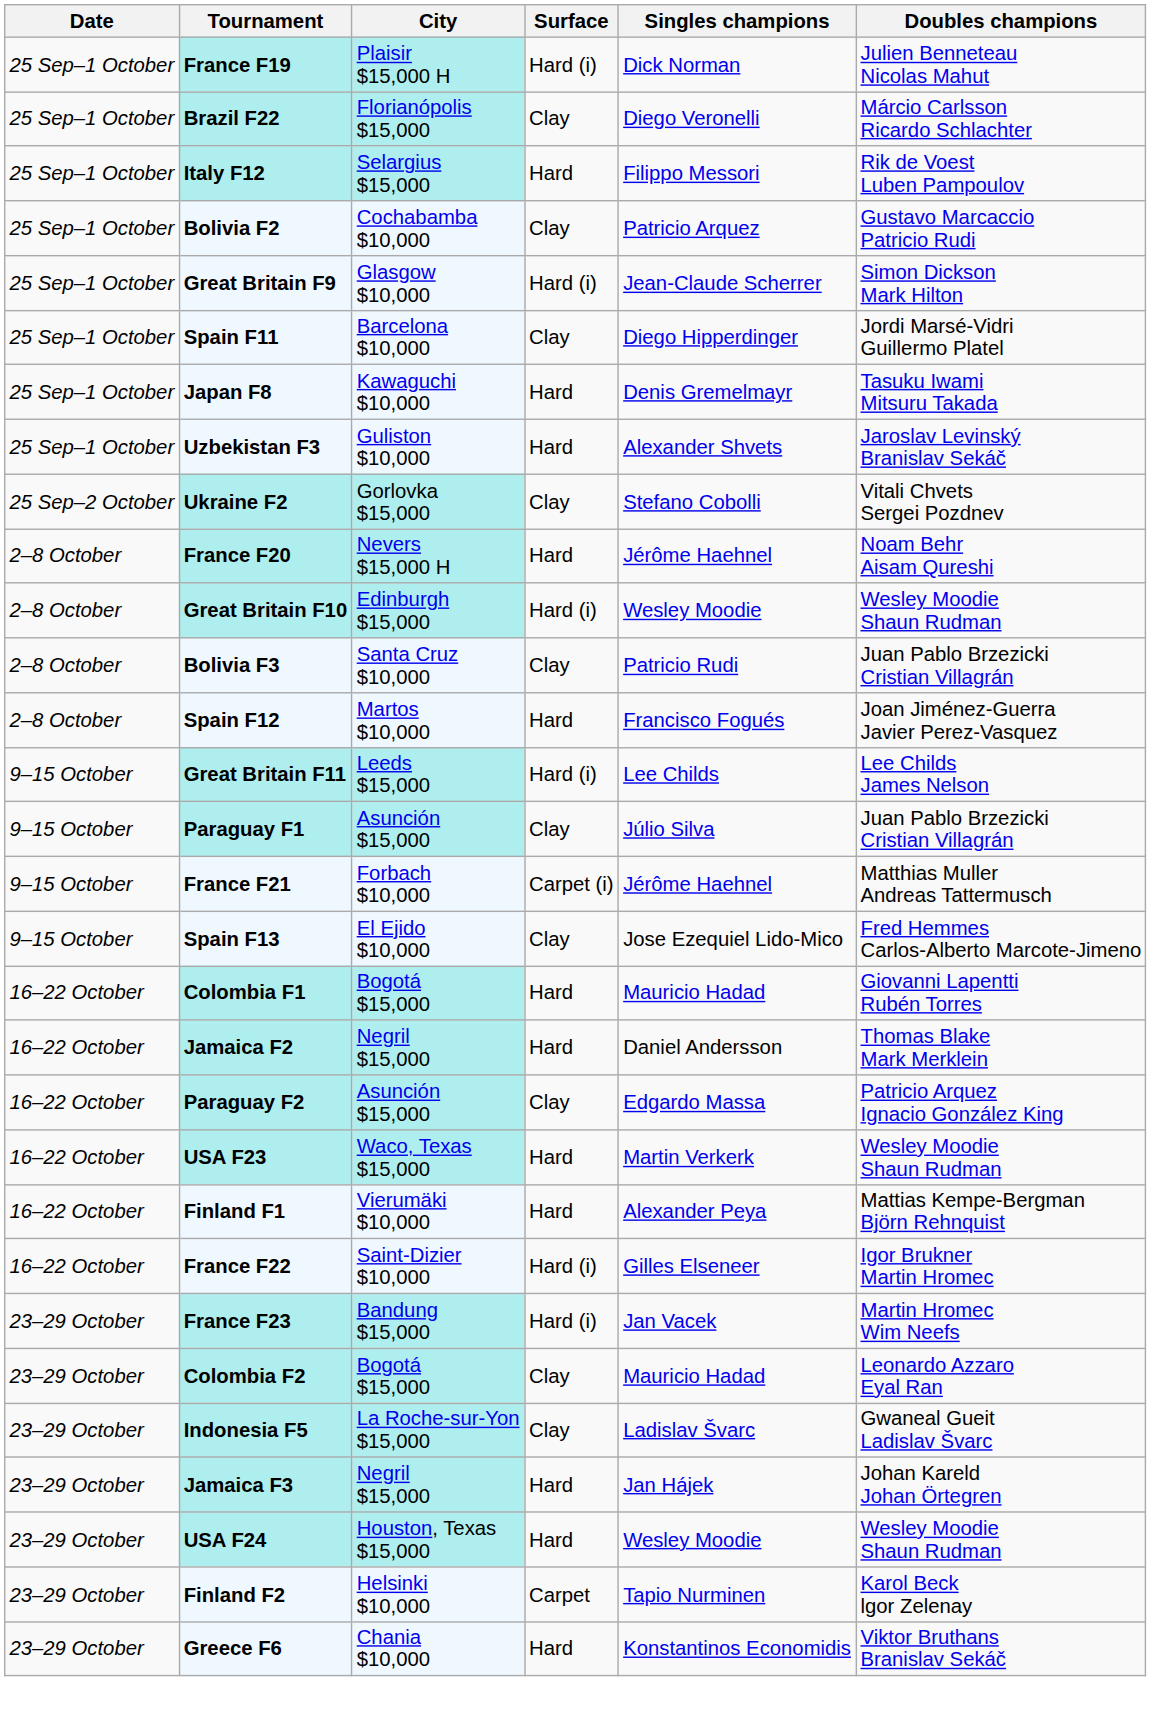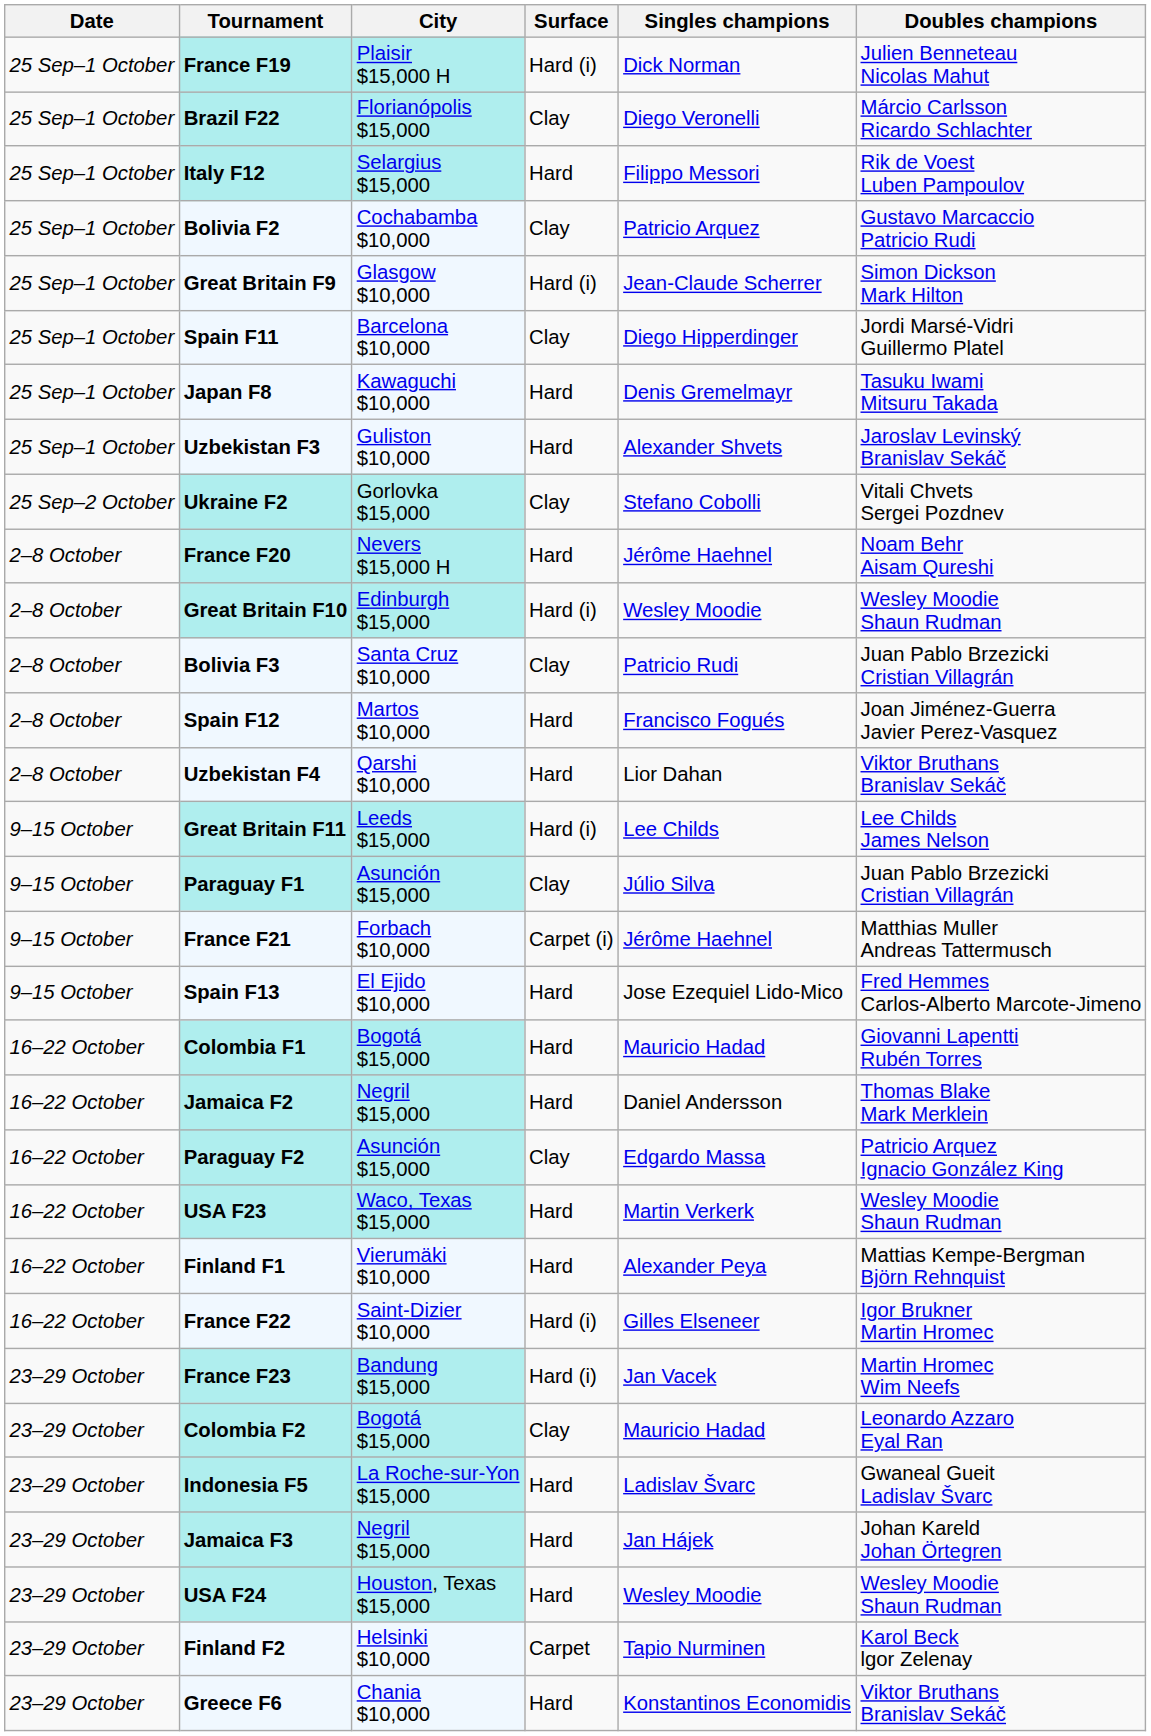+ row: 2–8 October | Uzbekistan F4 | Qarshi $10,000 | Hard | Lior Dahan | Viktor Bruthans Branislav Sekáč
Spain F13 | Surface: Clay -> Hard
Indonesia F5 | Surface: Clay -> Hard
